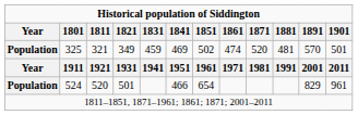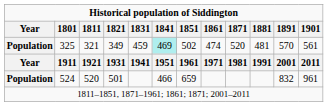325 | 1841: no background -> paleturquoise background
325 | 1901: 501 -> 561
524 | 1851: 654 -> 659
524 | 1891: 829 -> 832
